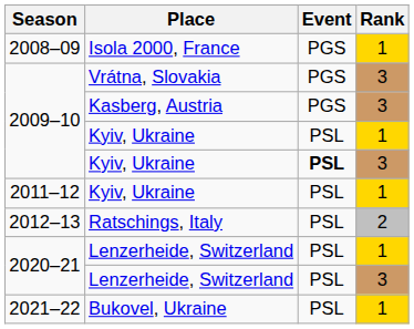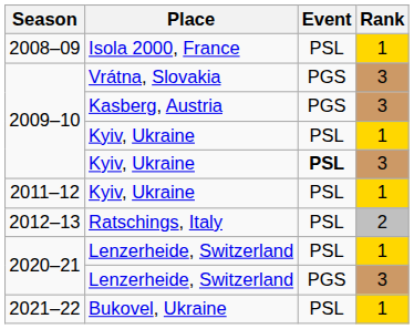Isola 2000, France | Event: PGS -> PSL
Lenzerheide, Switzerland / 3 | Event: PSL -> PGS
